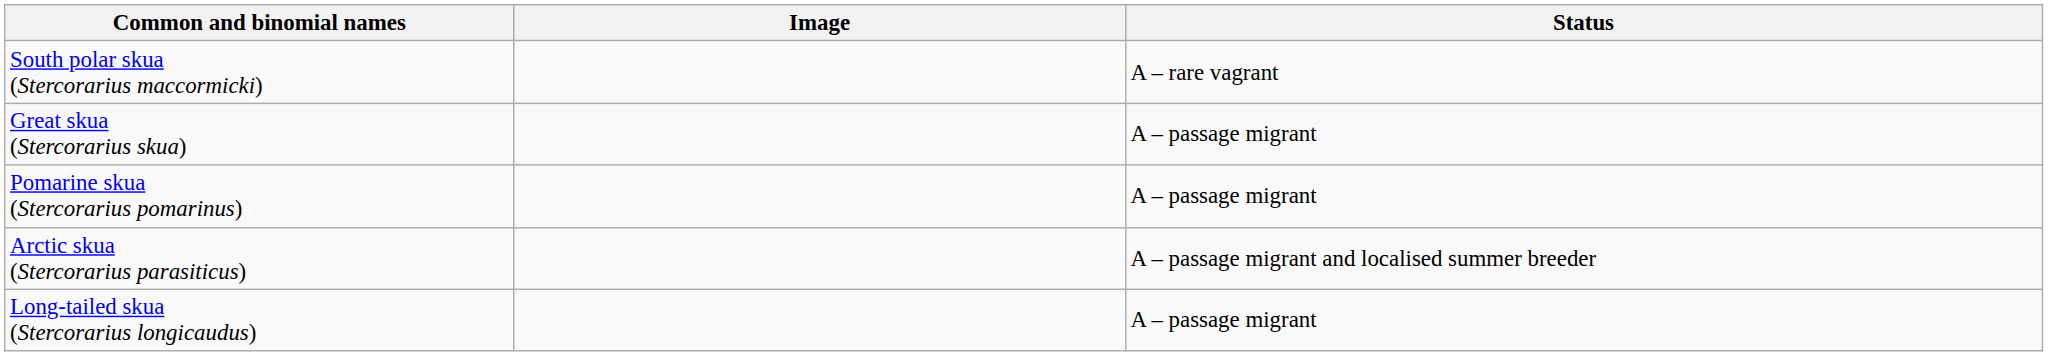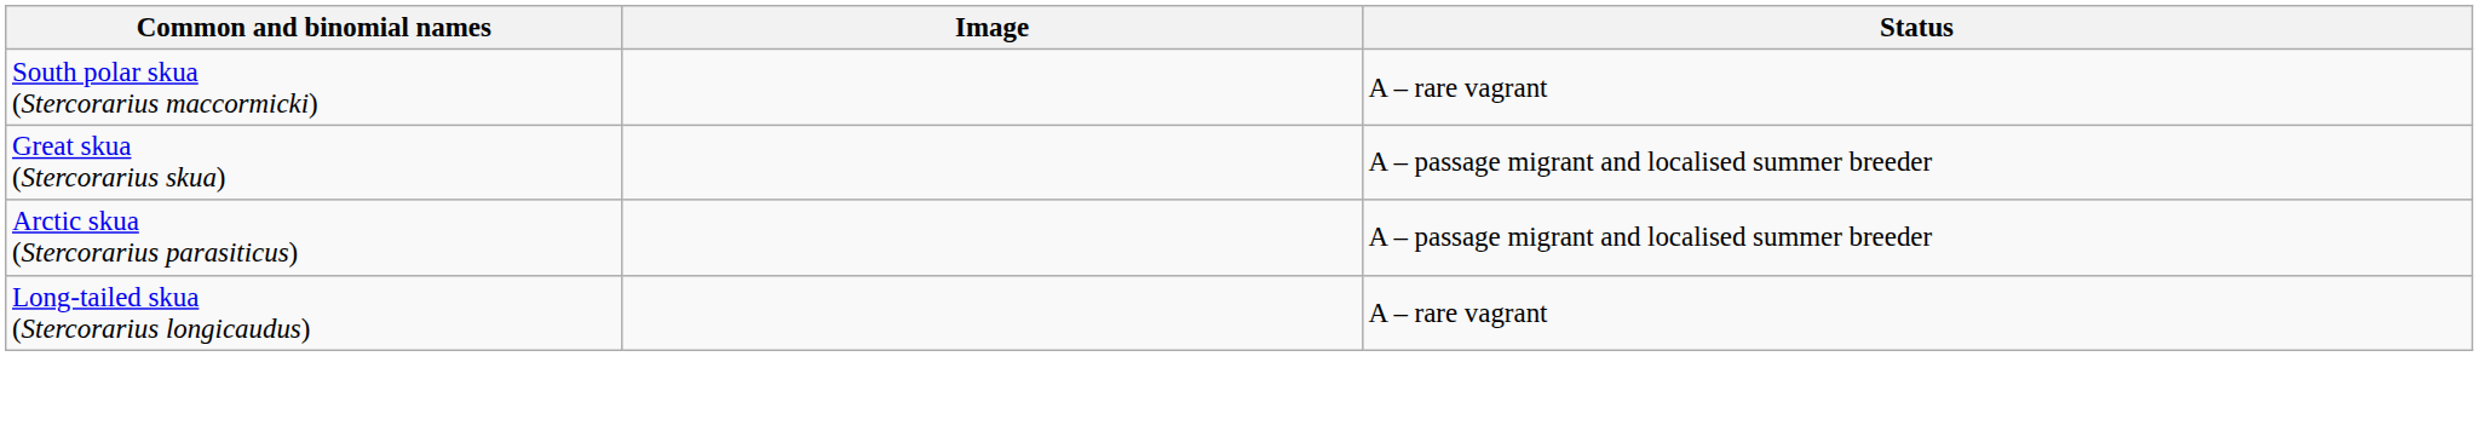Great skua (Stercorarius skua) | Status: A – passage migrant -> A – passage migrant and localised summer breeder
- row: Pomarine skua (Stercorarius pomarinus) | A – passage migrant
Long-tailed skua (Stercorarius longicaudus) | Status: A – passage migrant -> A – rare vagrant
